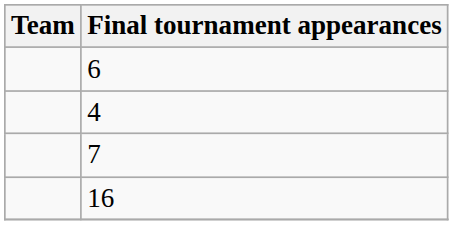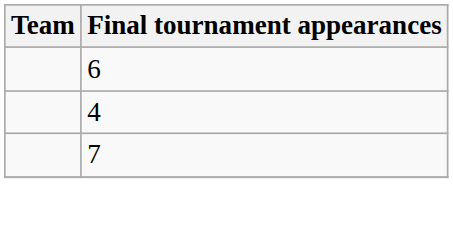- row: 16
